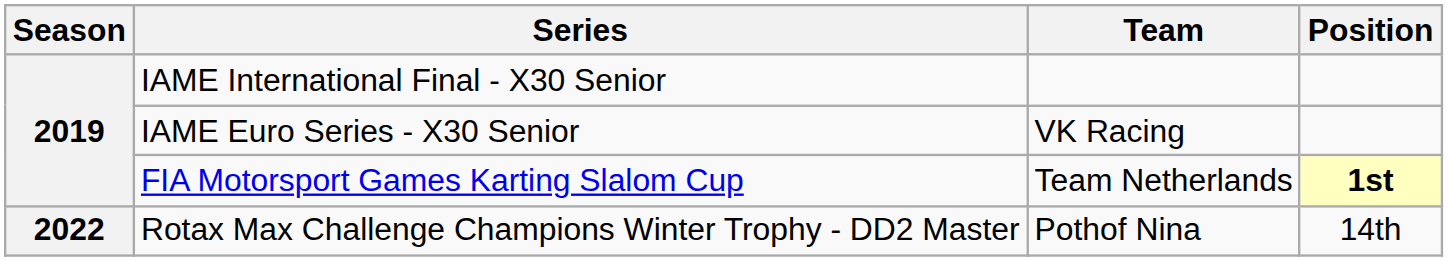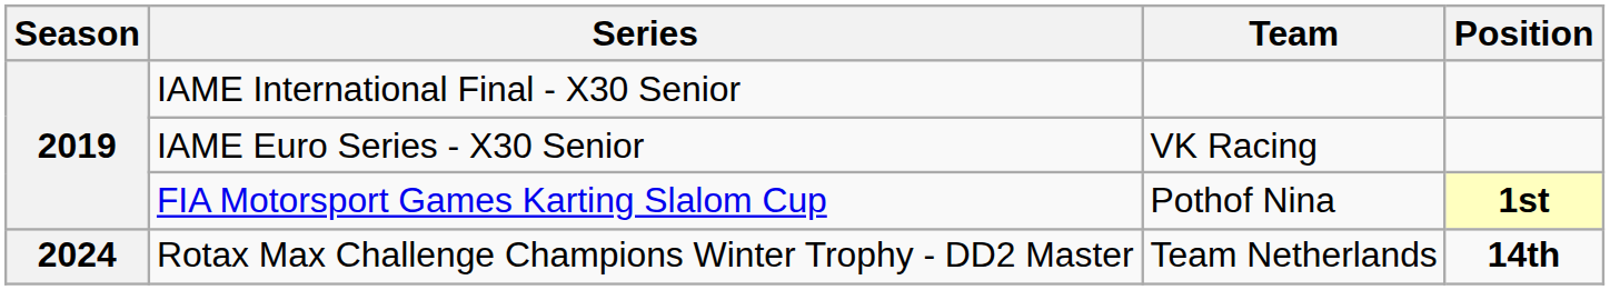FIA Motorsport Games Karting Slalom Cup | Team: Team Netherlands -> Pothof Nina
Rotax Max Challenge Champions Winter Trophy - DD2 Master | Season: 2022 -> 2024
Rotax Max Challenge Champions Winter Trophy - DD2 Master | Team: Pothof Nina -> Team Netherlands
Rotax Max Challenge Champions Winter Trophy - DD2 Master | Position: normal -> bold
